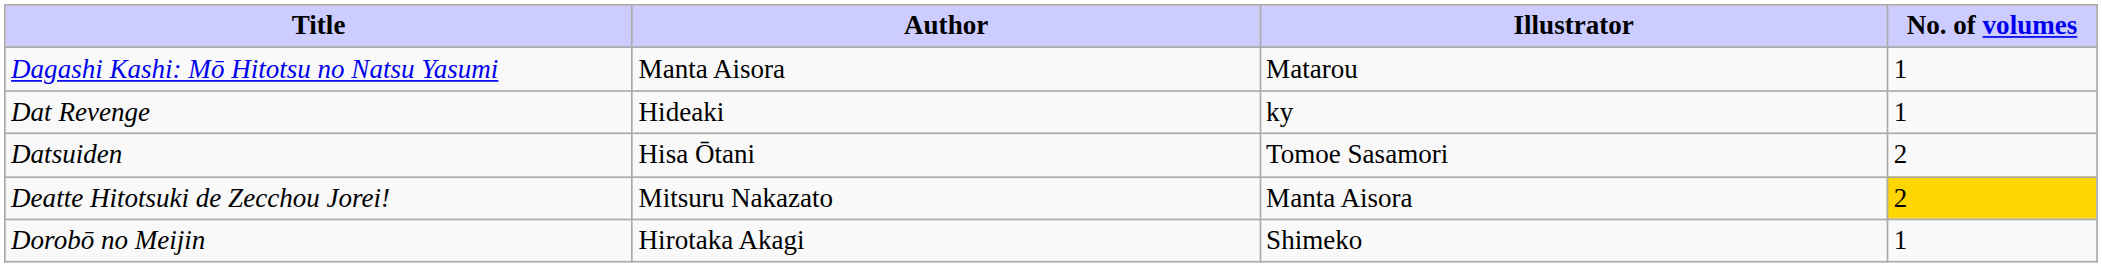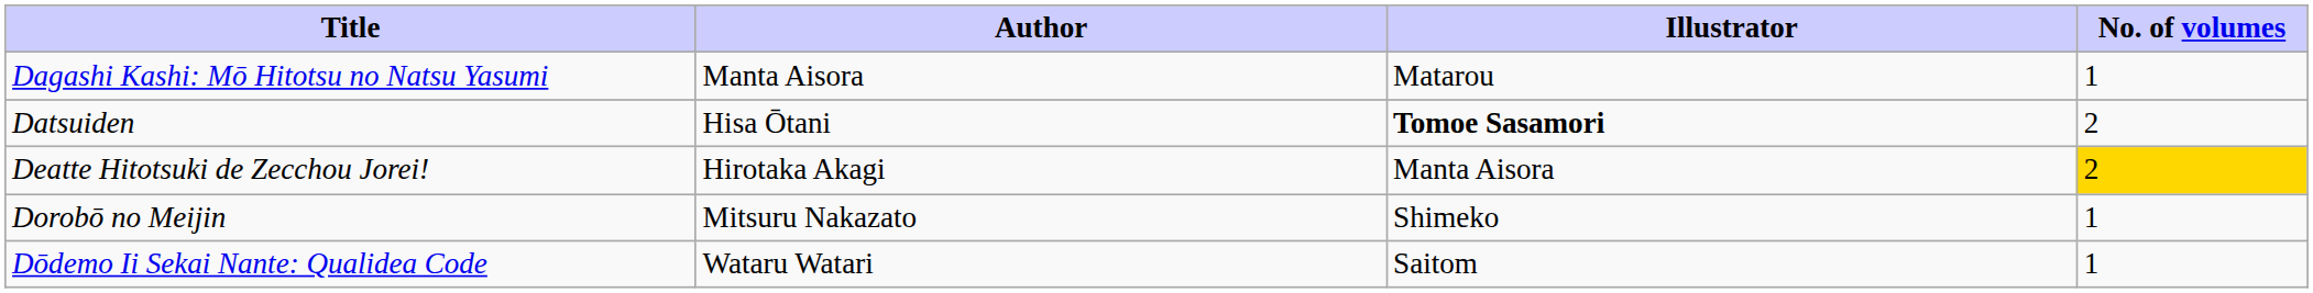- row: Dat Revenge | Hideaki | ky | 1
Datsuiden | Illustrator: normal -> bold
Deatte Hitotsuki de Zecchou Jorei! | Author: Mitsuru Nakazato -> Hirotaka Akagi
Dorobō no Meijin | Author: Hirotaka Akagi -> Mitsuru Nakazato
+ row: Dōdemo Ii Sekai Nante: Qualidea Code | Wataru Watari | Saitom | 1
